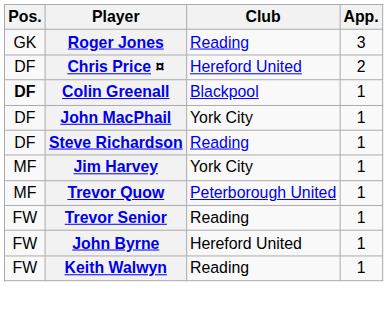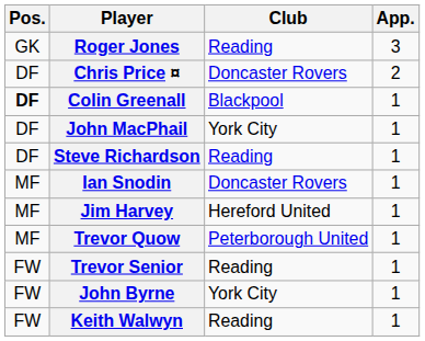Chris Price ¤ | Club: Hereford United -> Doncaster Rovers
+ row: MF | Ian Snodin | Doncaster Rovers | 1
Jim Harvey | Club: York City -> Hereford United
John Byrne | Club: Hereford United -> York City
